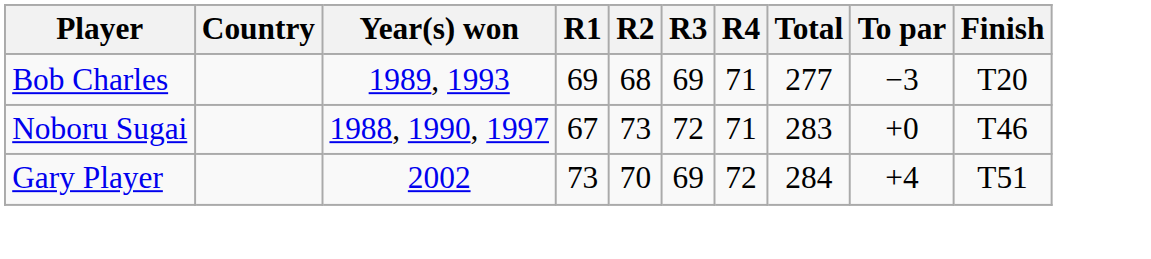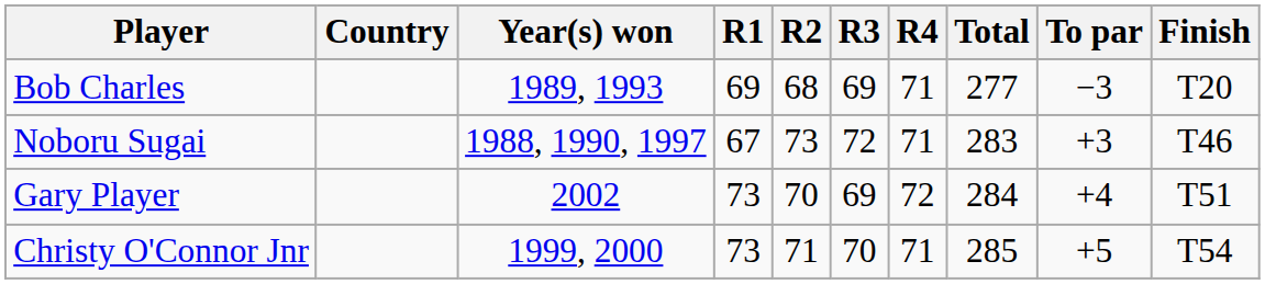Noboru Sugai | To par: +0 -> +3
+ row: Christy O'Connor Jnr | 1999, 2000 | 73 | 71 | 70 | 71 | 285 | +5 | T54
